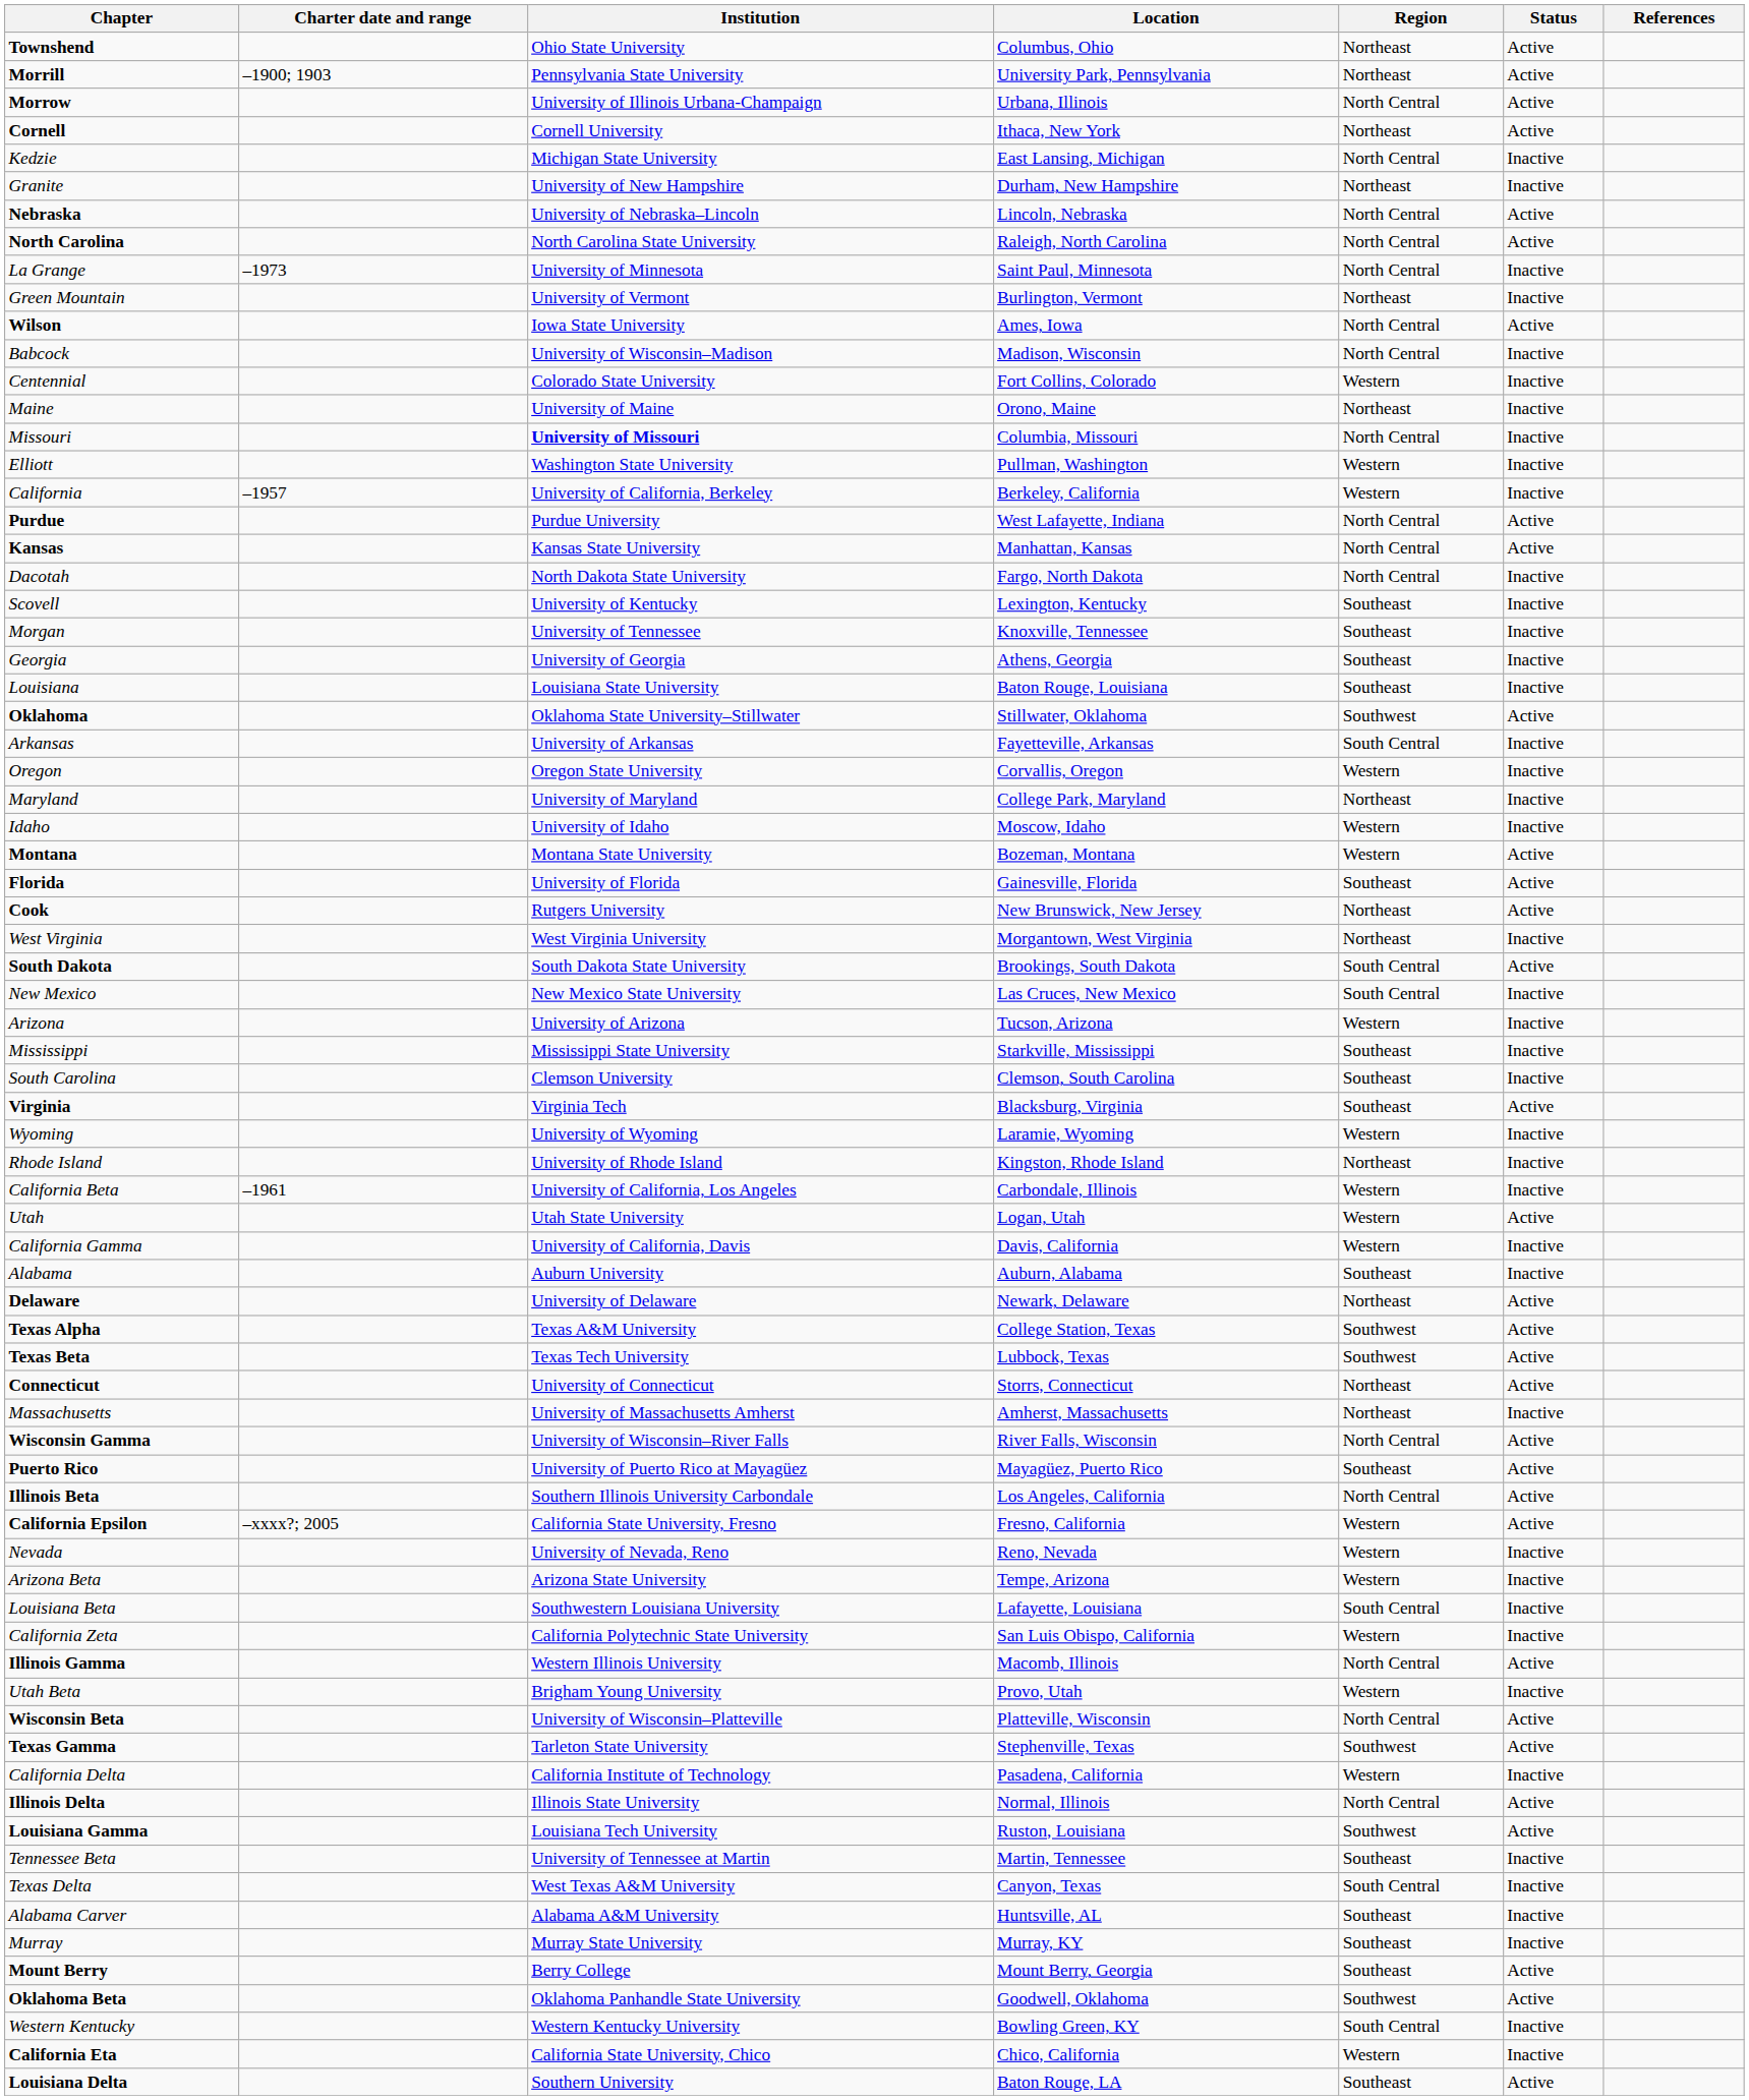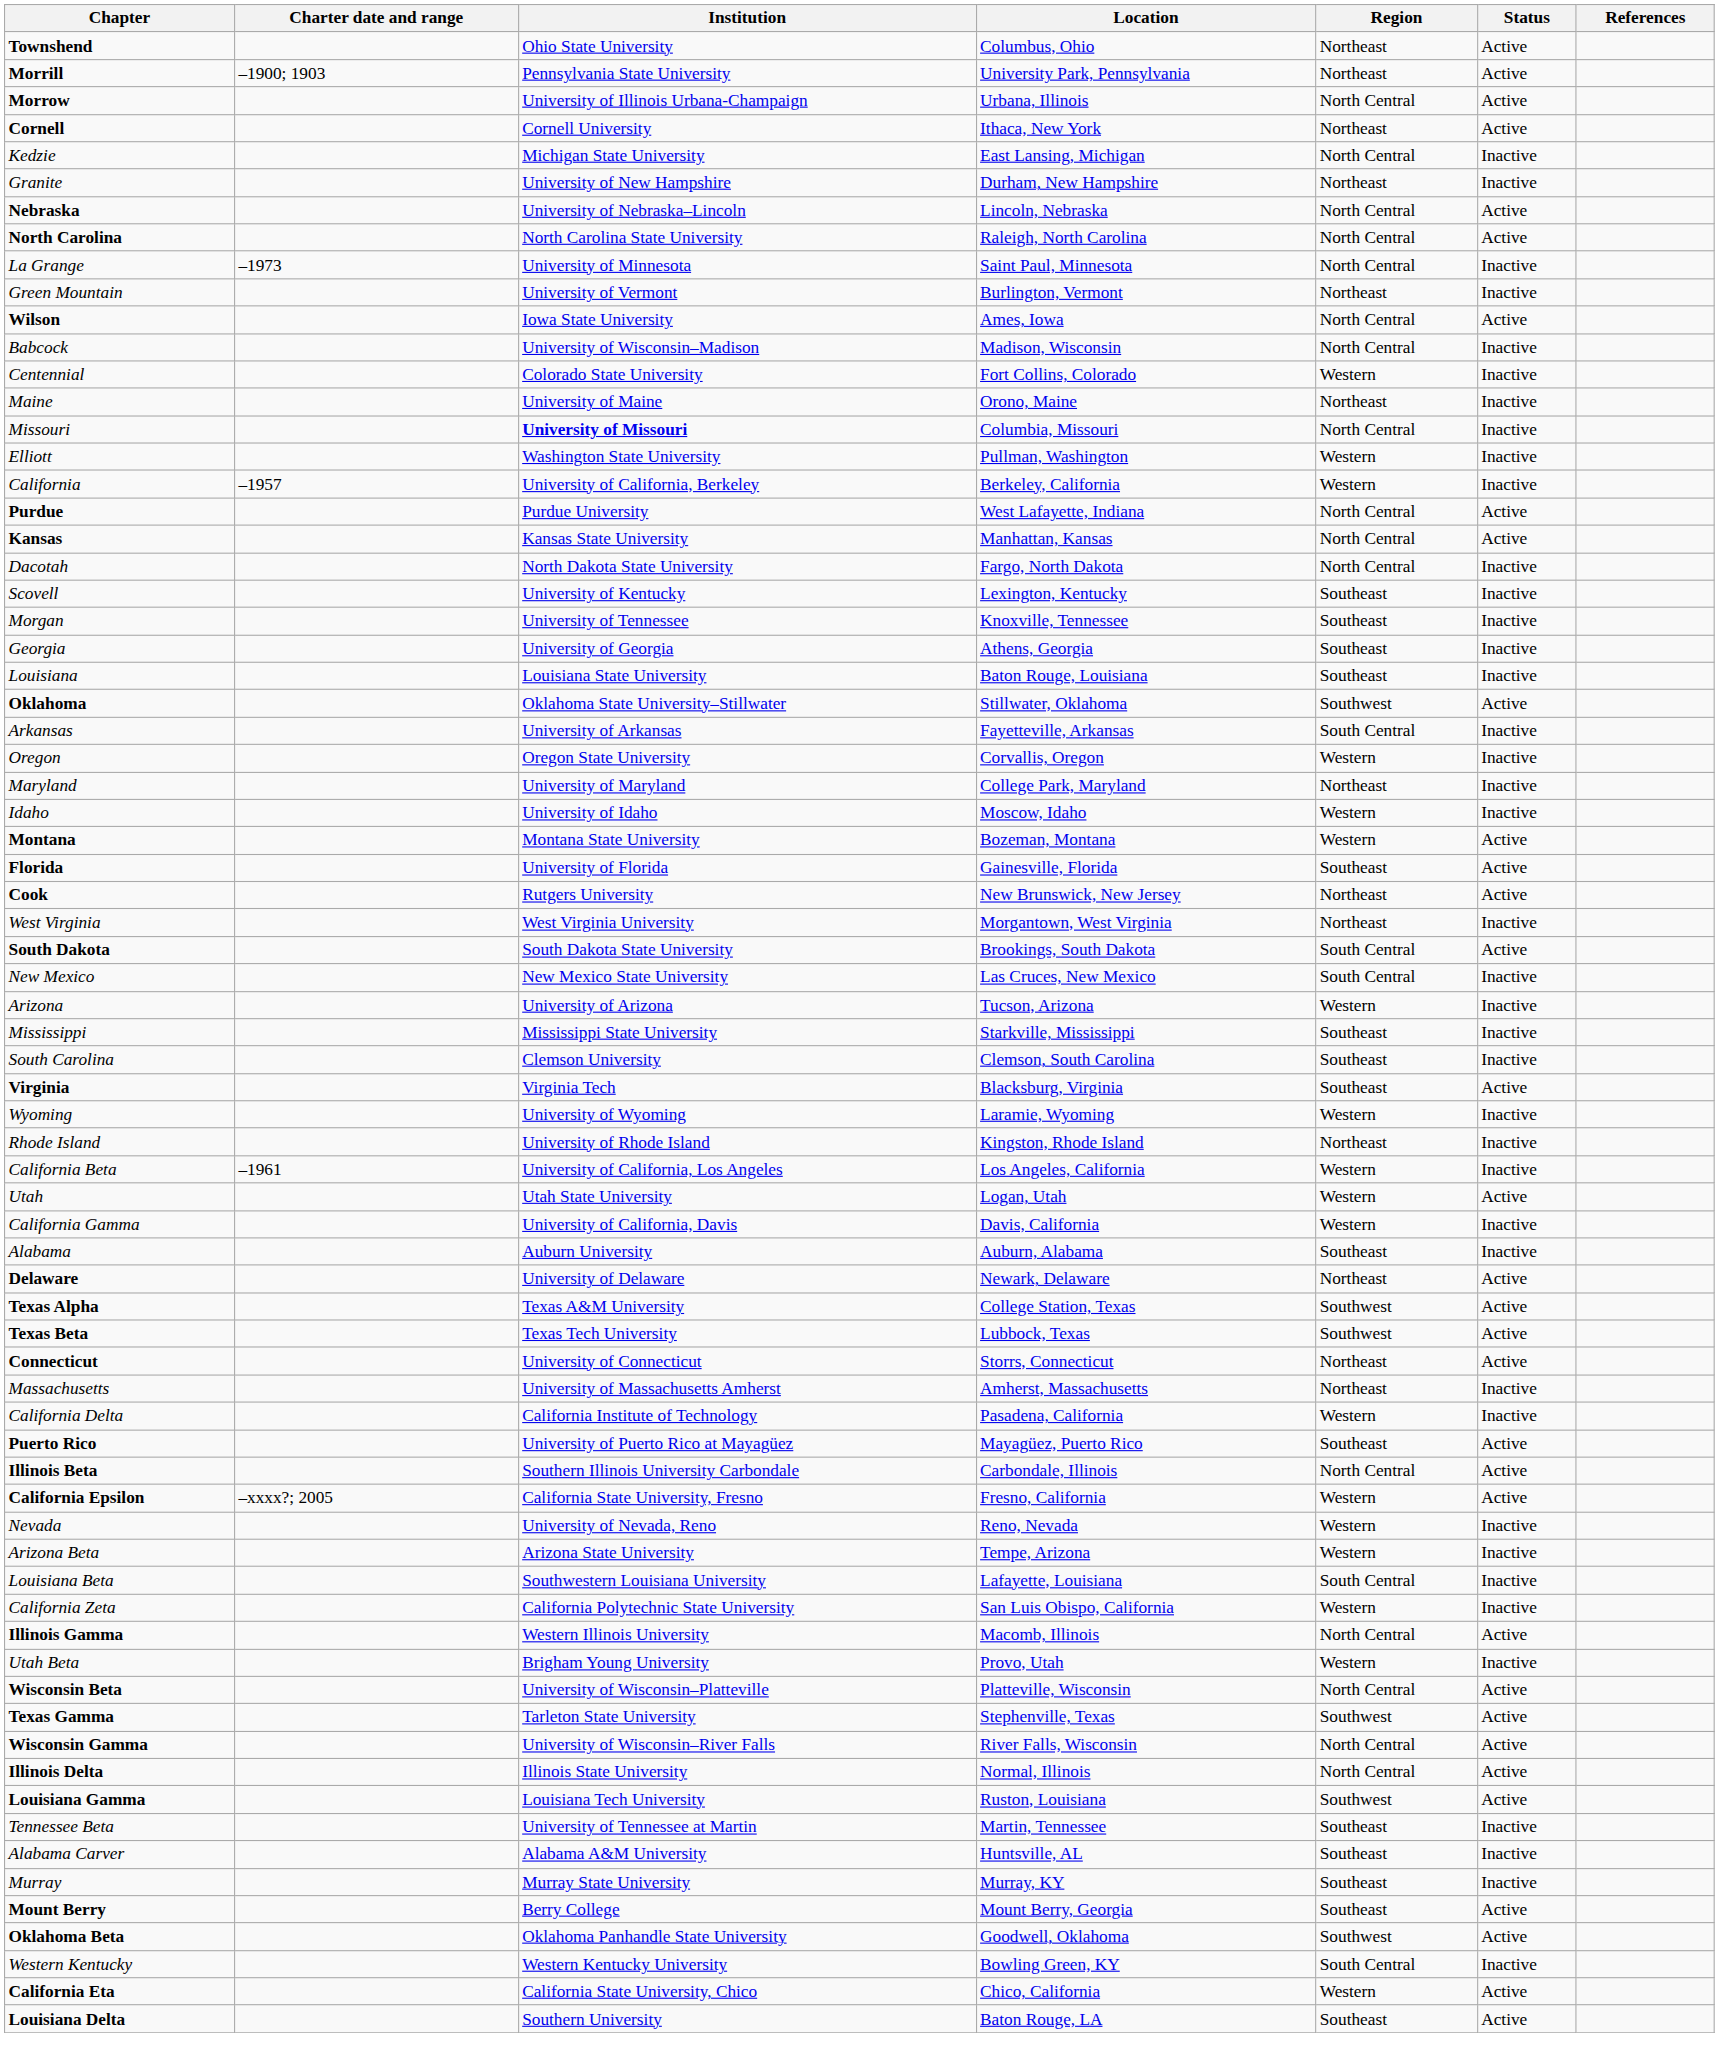California Beta | Location: Carbondale, Illinois -> Los Angeles, California
rows swapped: California Delta <-> Wisconsin Gamma
Illinois Beta | Location: Los Angeles, California -> Carbondale, Illinois
- row: Texas Delta | West Texas A&M University | Canyon, Texas | South Central | Inactive
California Eta | Status: Inactive -> Active
